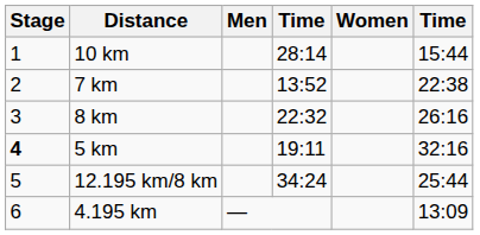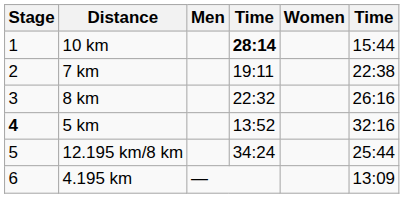10 km | column 4: normal -> bold
7 km | column 4: 13:52 -> 19:11
5 km | column 4: 19:11 -> 13:52
